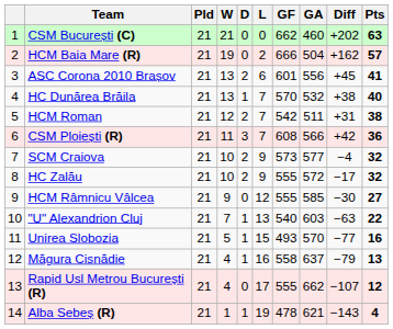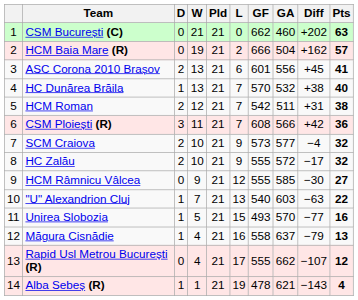columns swapped: Pld <-> D
